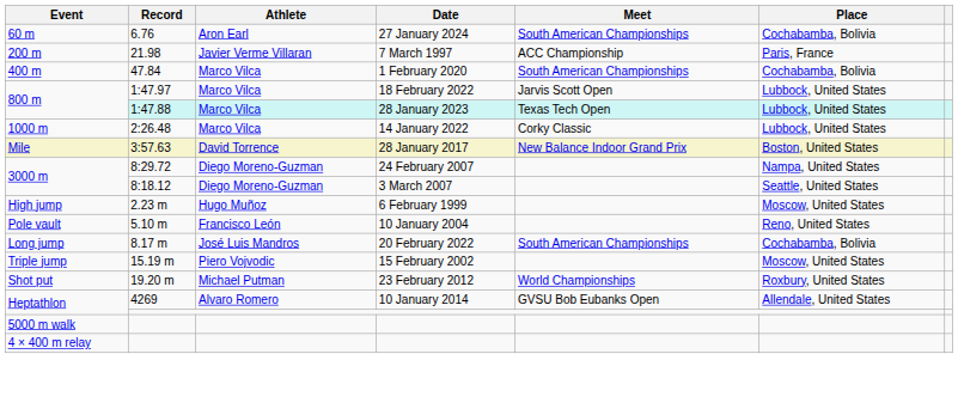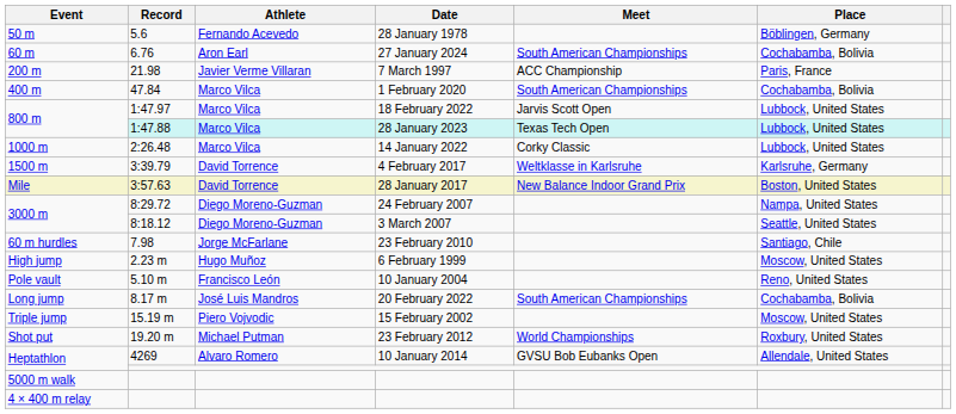+ row: 50 m | 5.6 | Fernando Acevedo | 28 January 1978 | Böblingen, Germany
+ row: 1500 m | 3:39.79 | David Torrence | 4 February 2017 | Weltklasse in Karlsruhe | Karlsruhe, Germany
+ row: 60 m hurdles | 7.98 | Jorge McFarlane | 23 February 2010 | Santiago, Chile
